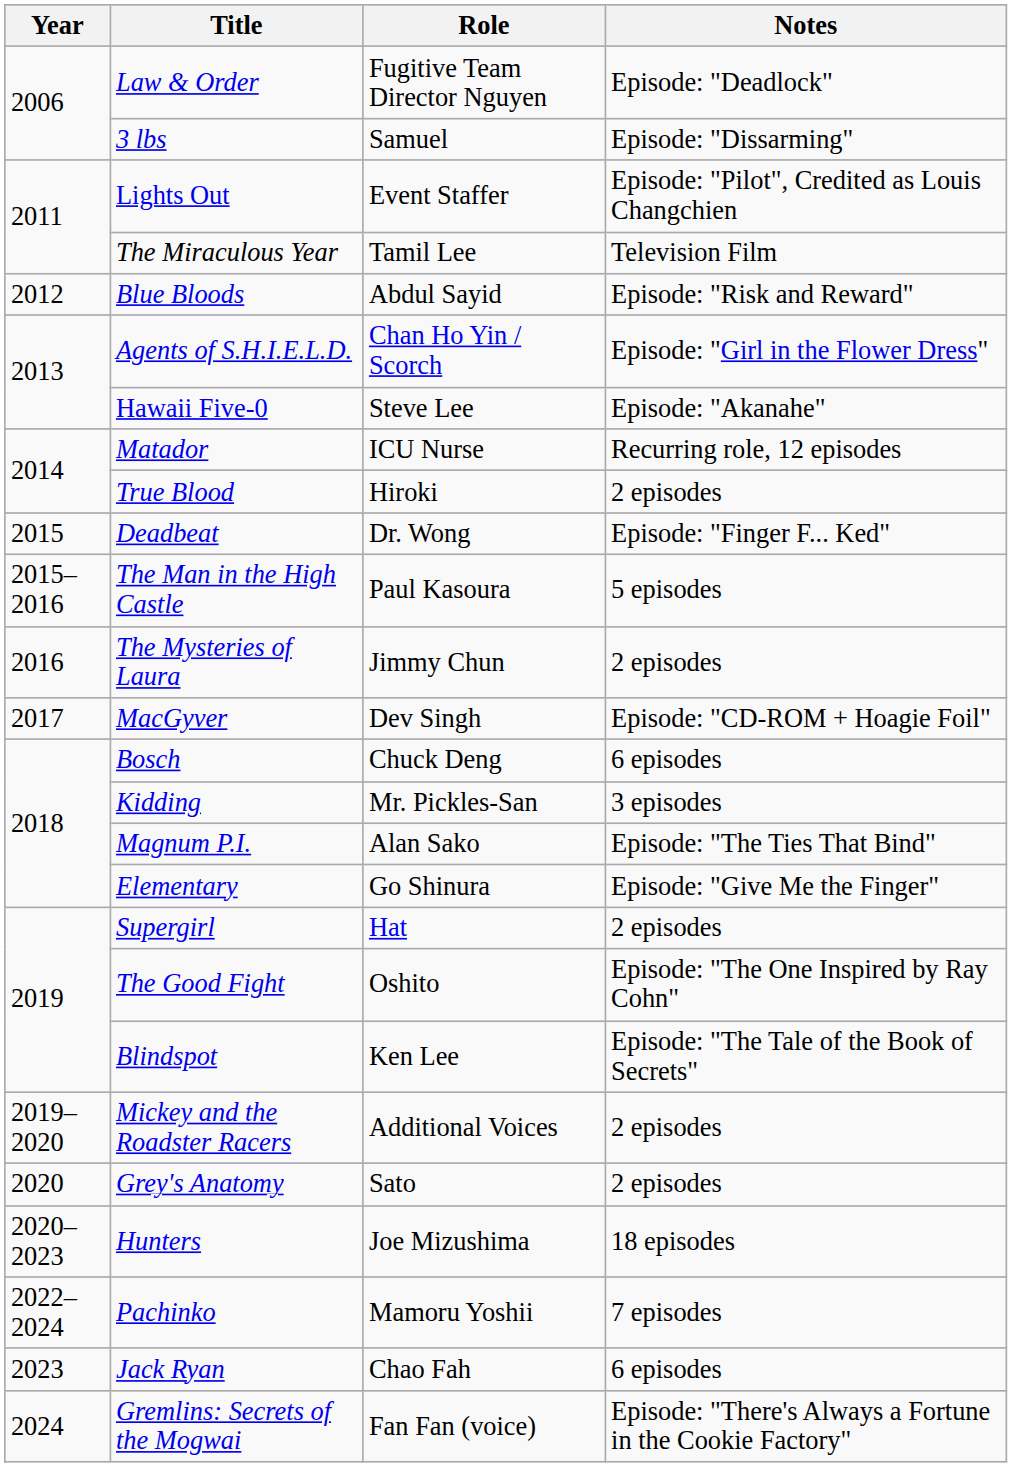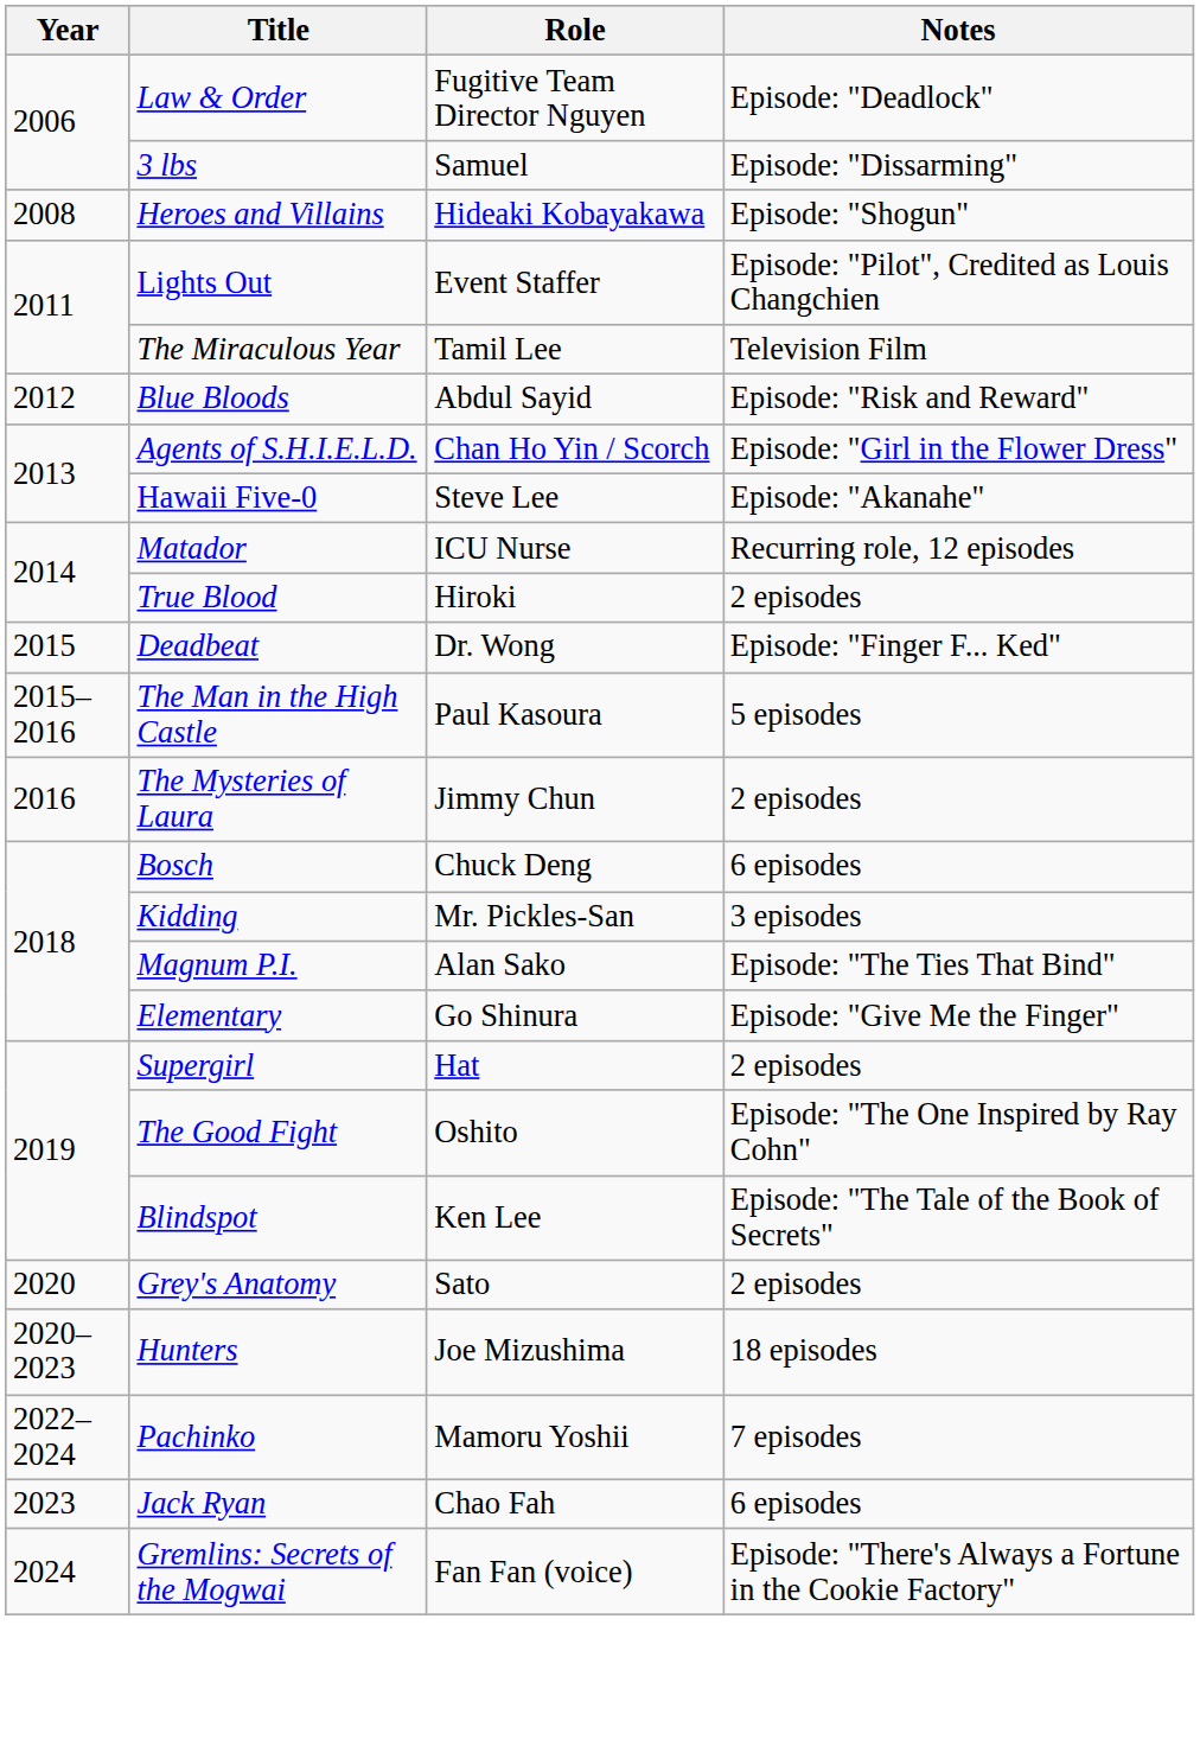+ row: 2008 | Heroes and Villains | Hideaki Kobayakawa | Episode: "Shogun"
- row: 2017 | MacGyver | Dev Singh | Episode: "CD-ROM + Hoagie Foil"
- row: 2019–2020 | Mickey and the Roadster Racers | Additional Voices | 2 episodes
